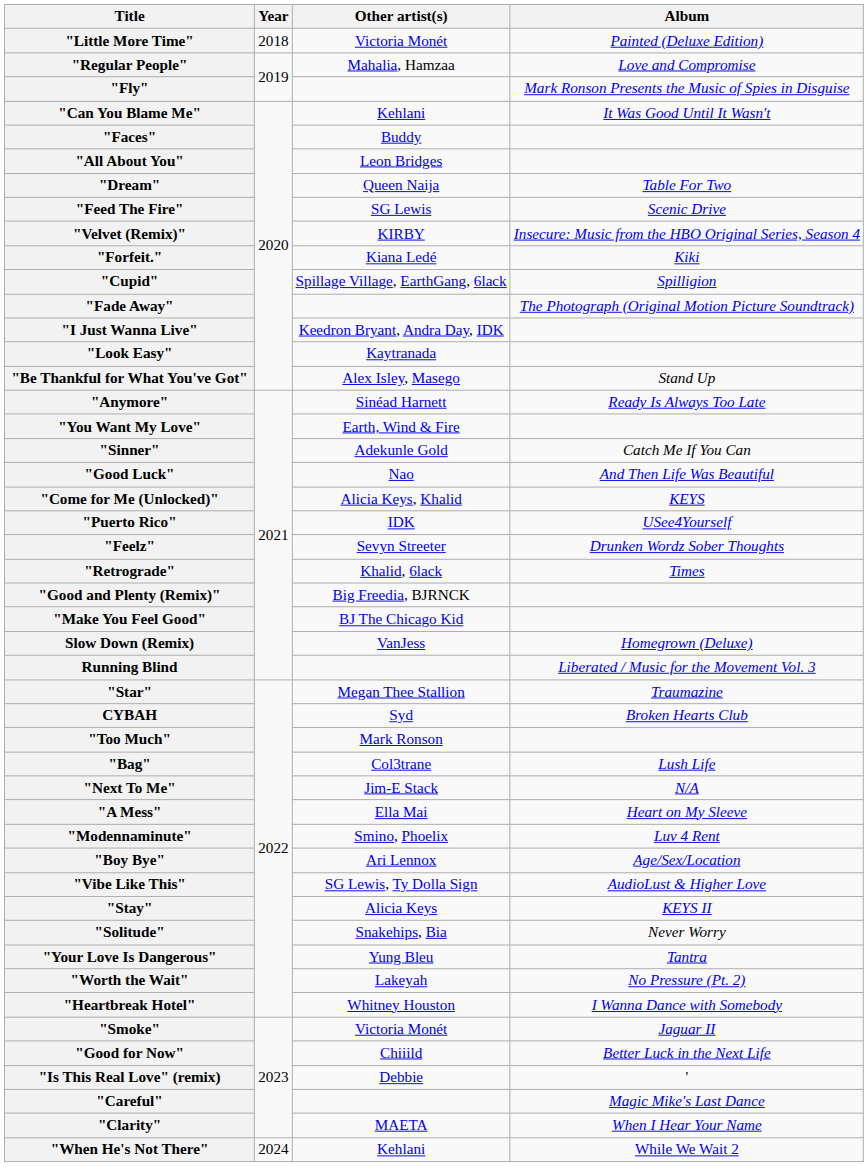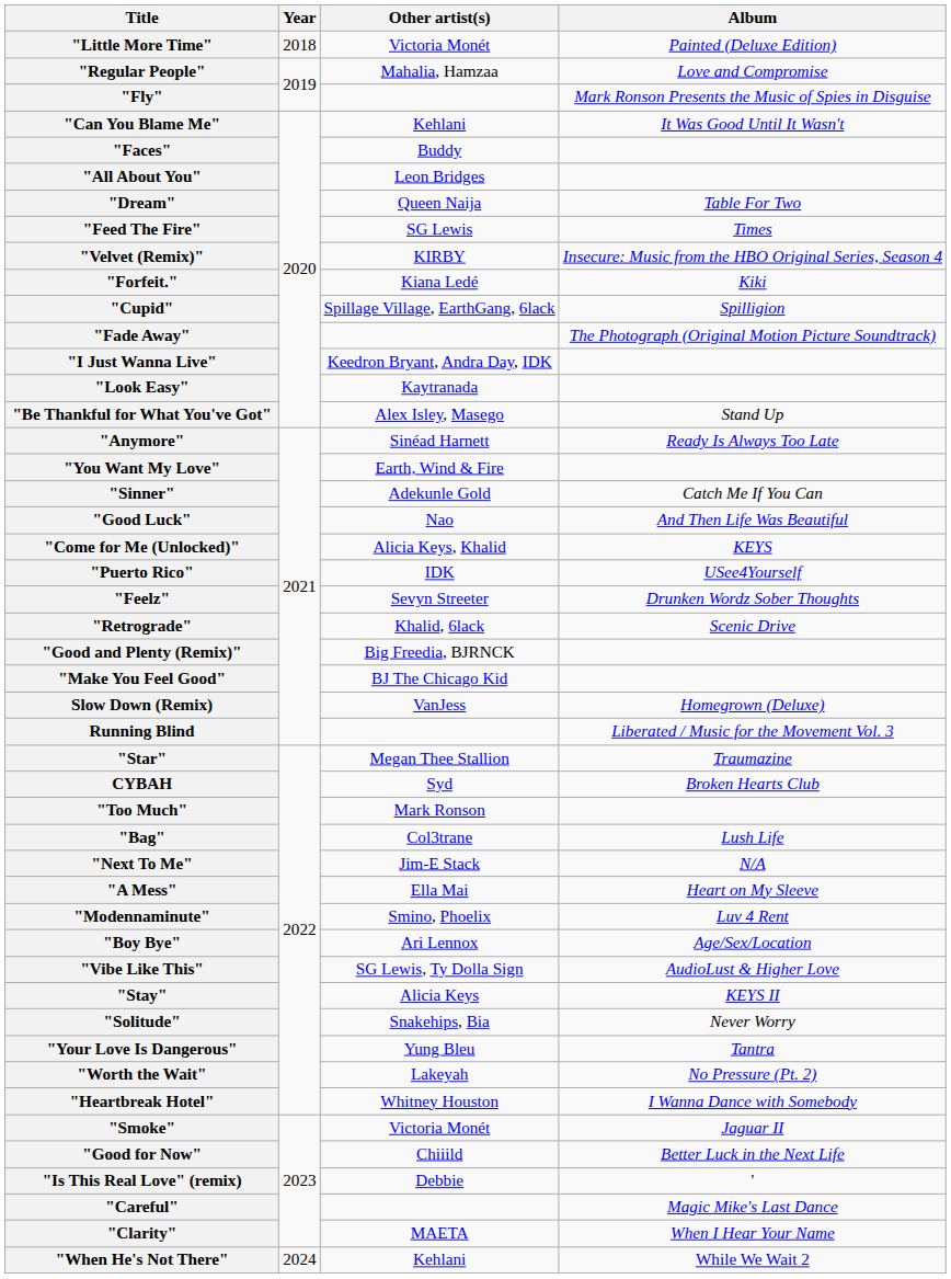"Feed The Fire" | Album: Scenic Drive -> Times
"Retrograde" | Album: Times -> Scenic Drive
